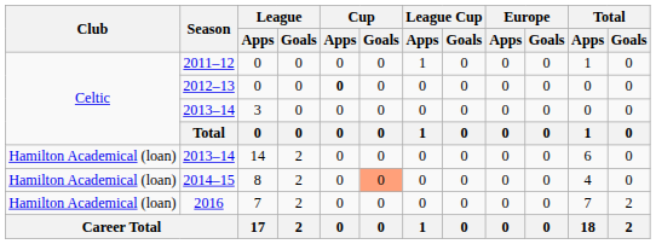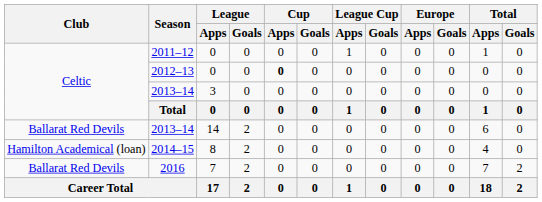2013–14 / 14 | Club: Hamilton Academical (loan) -> Ballarat Red Devils
2014–15 | Cup / Goals: lightsalmon background -> no background
2016 | Club: Hamilton Academical (loan) -> Ballarat Red Devils
